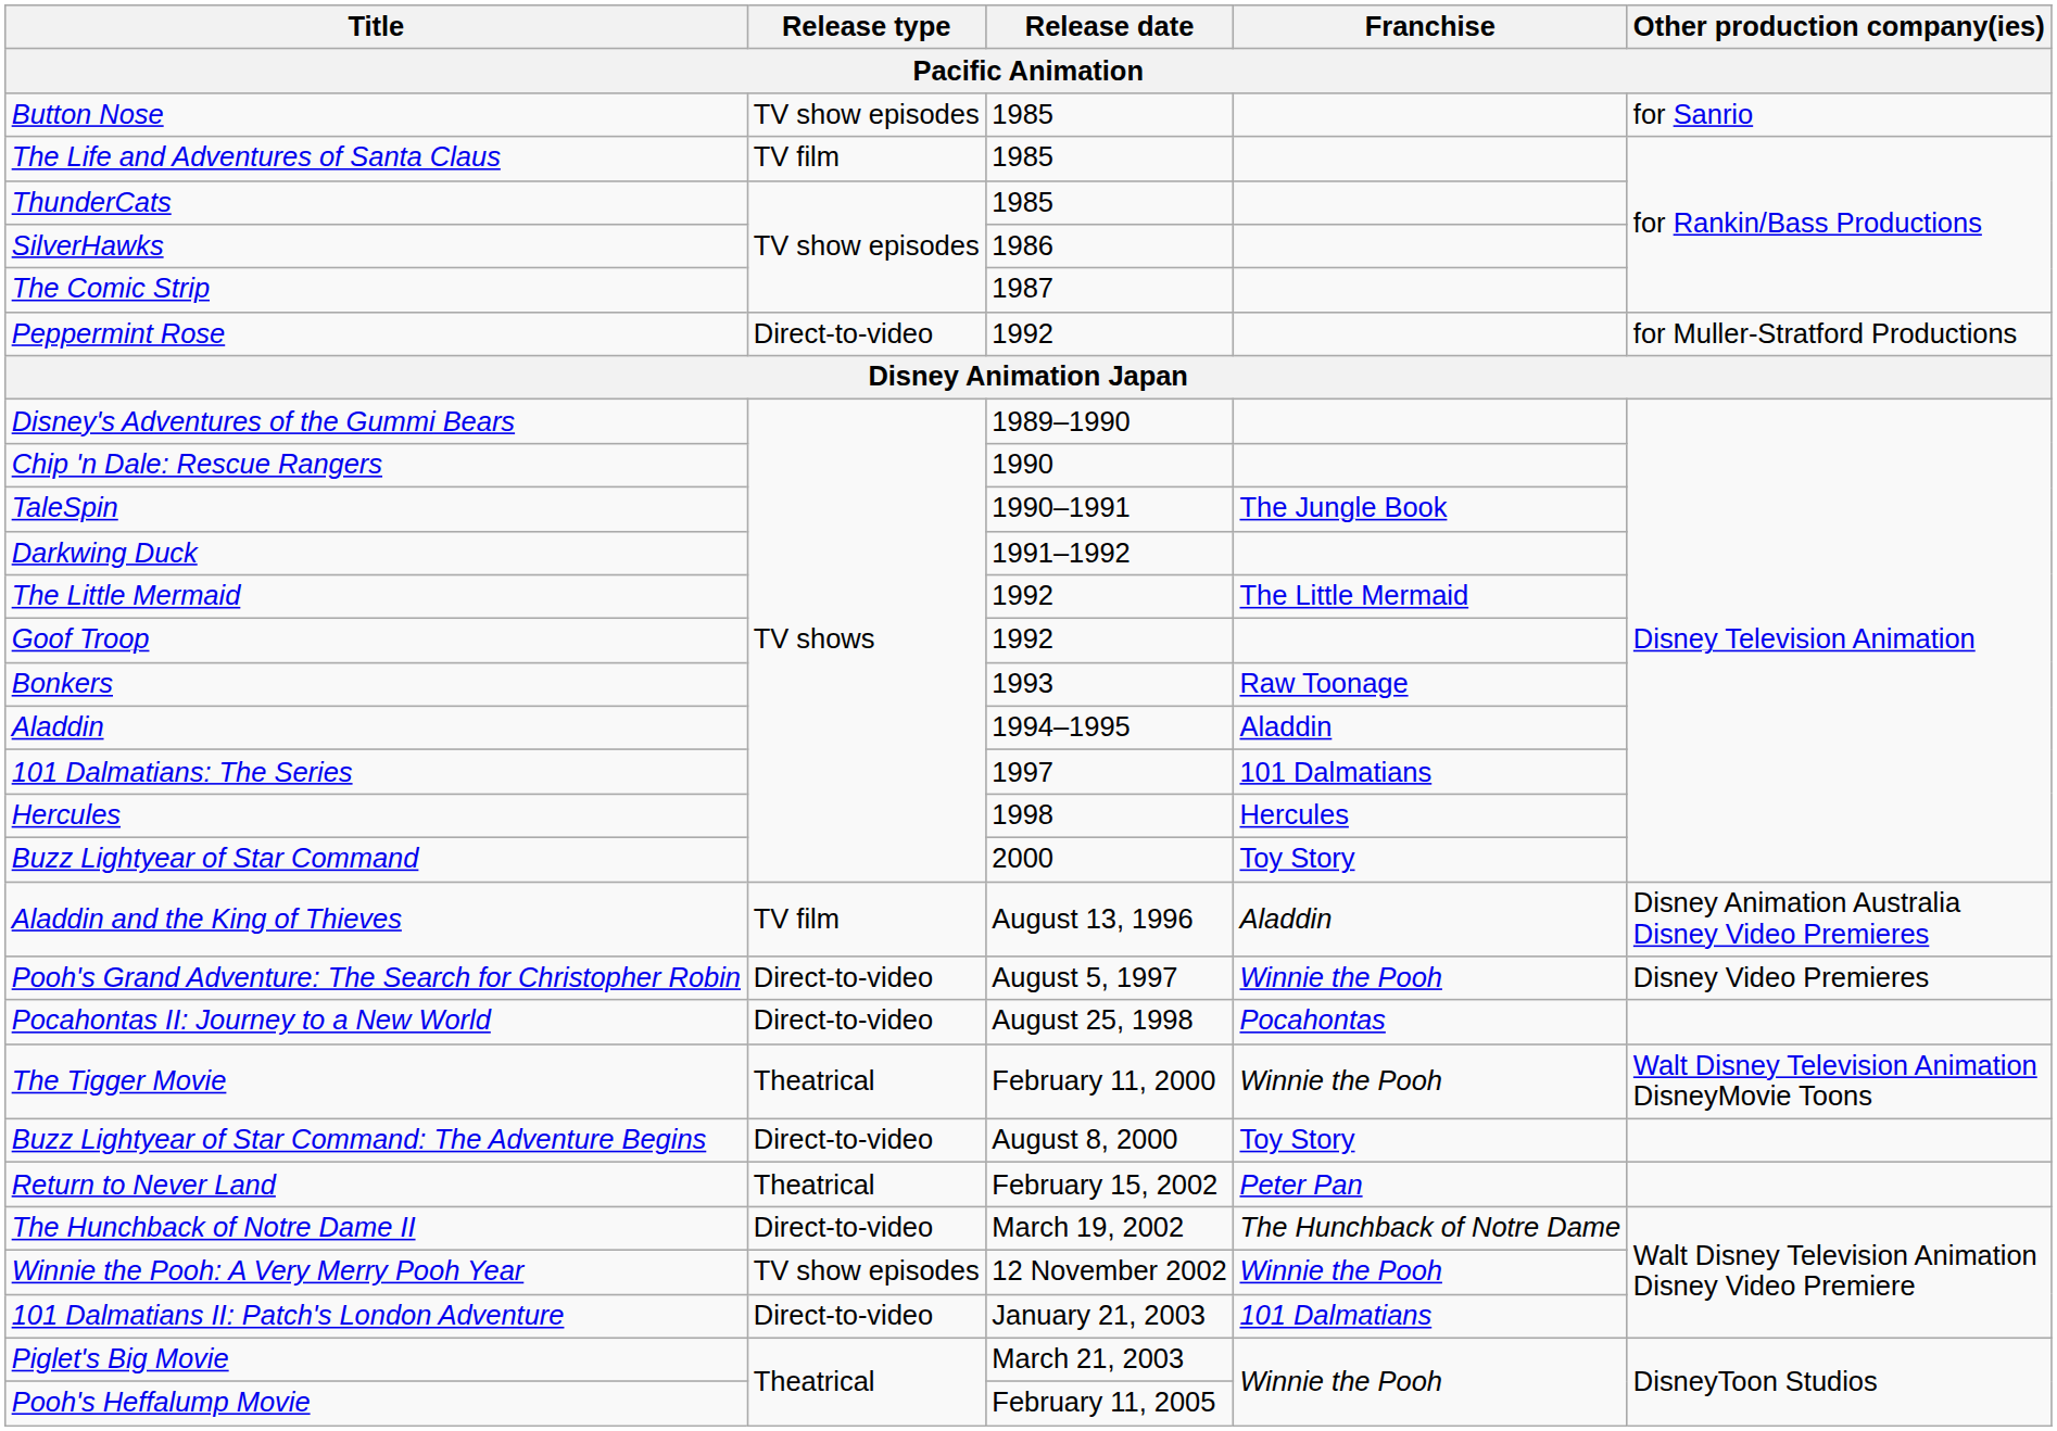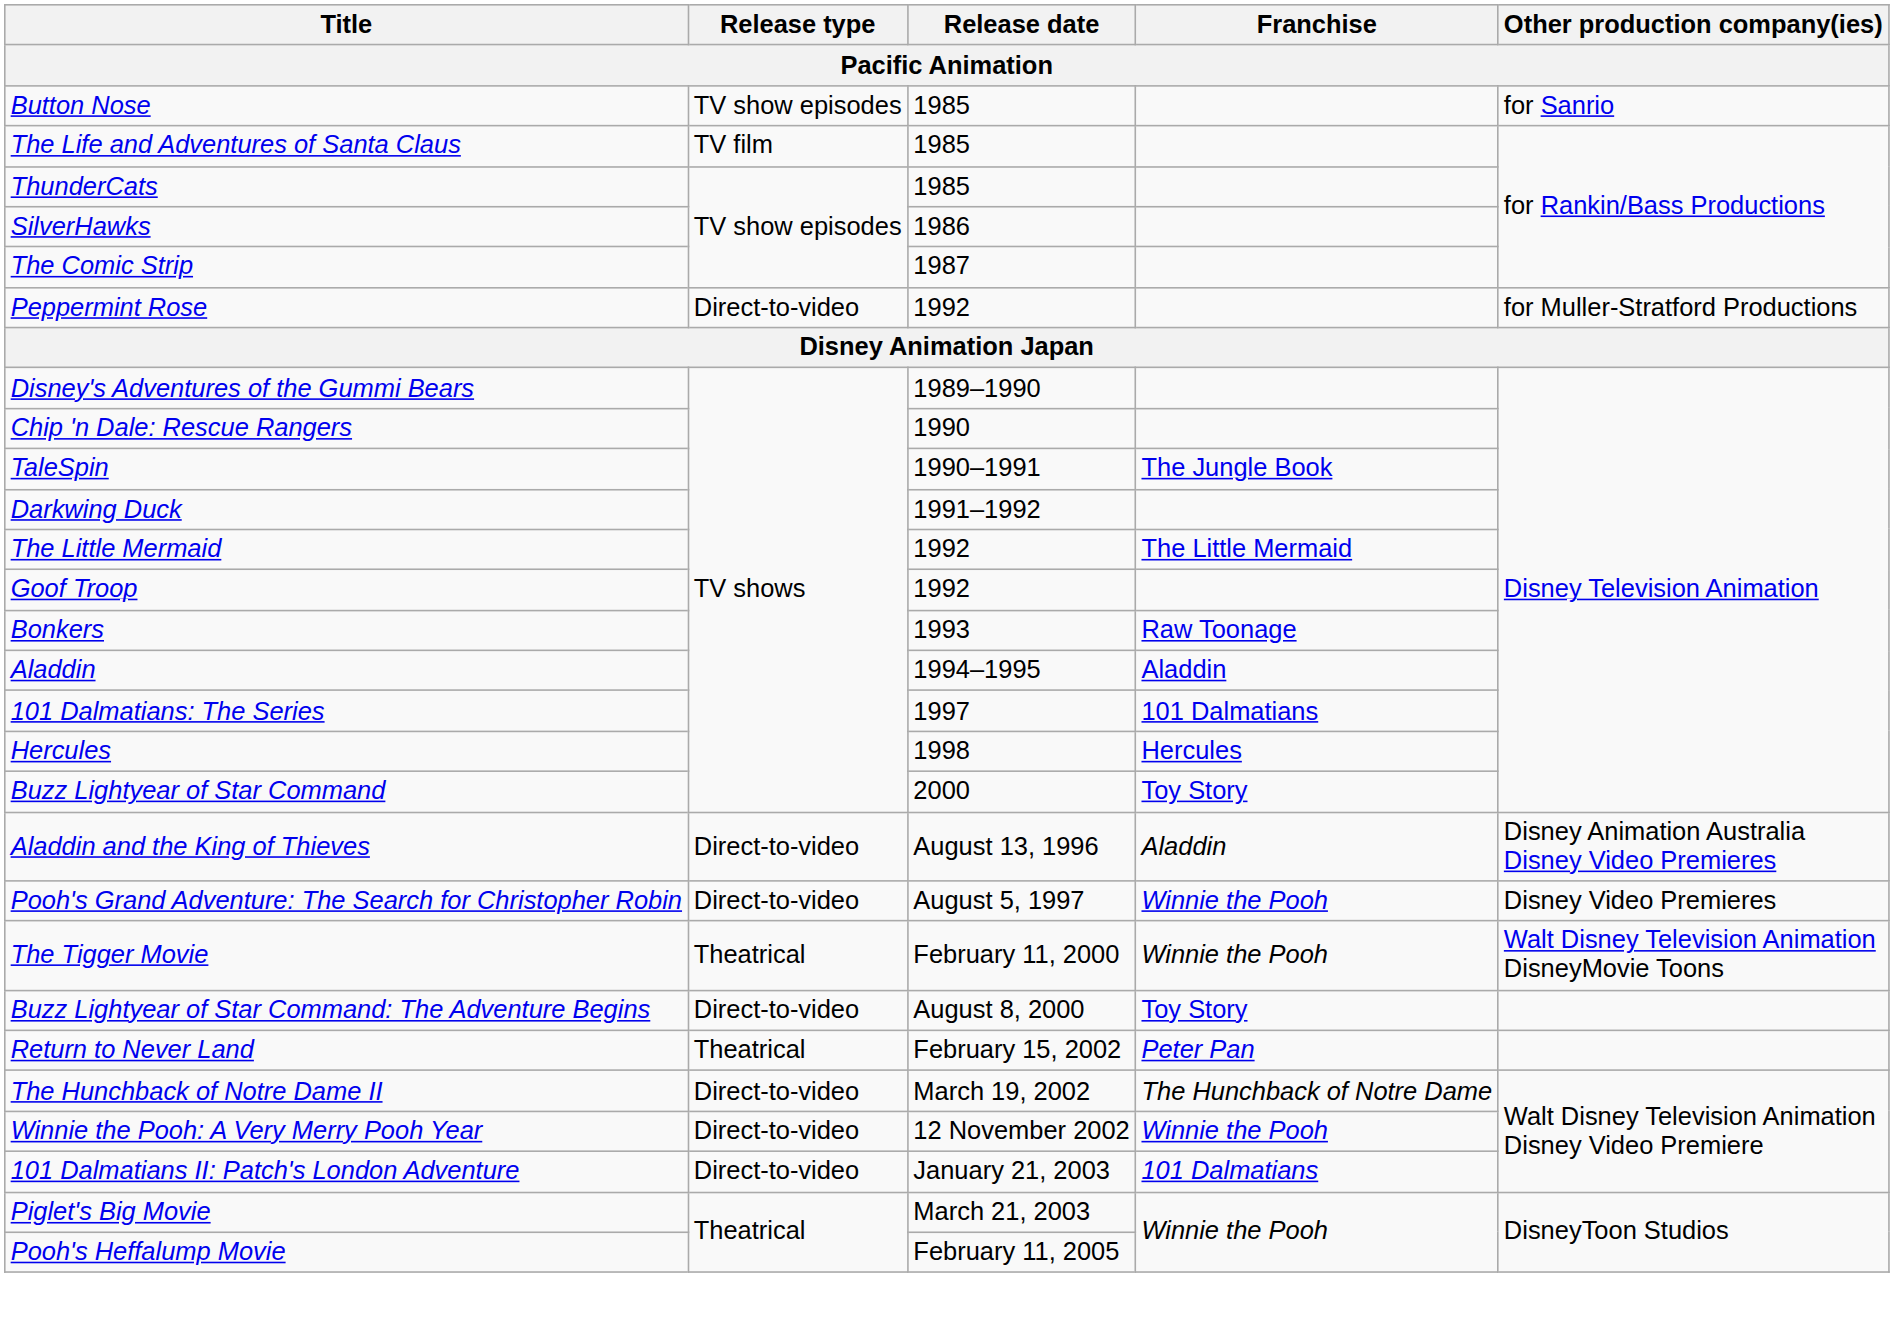Aladdin and the King of Thieves | Release type: TV film -> Direct-to-video
- row: Pocahontas II: Journey to a New World | Direct-to-video | August 25, 1998 | Pocahontas
Winnie the Pooh: A Very Merry Pooh Year | Release type: TV show episodes -> Direct-to-video
